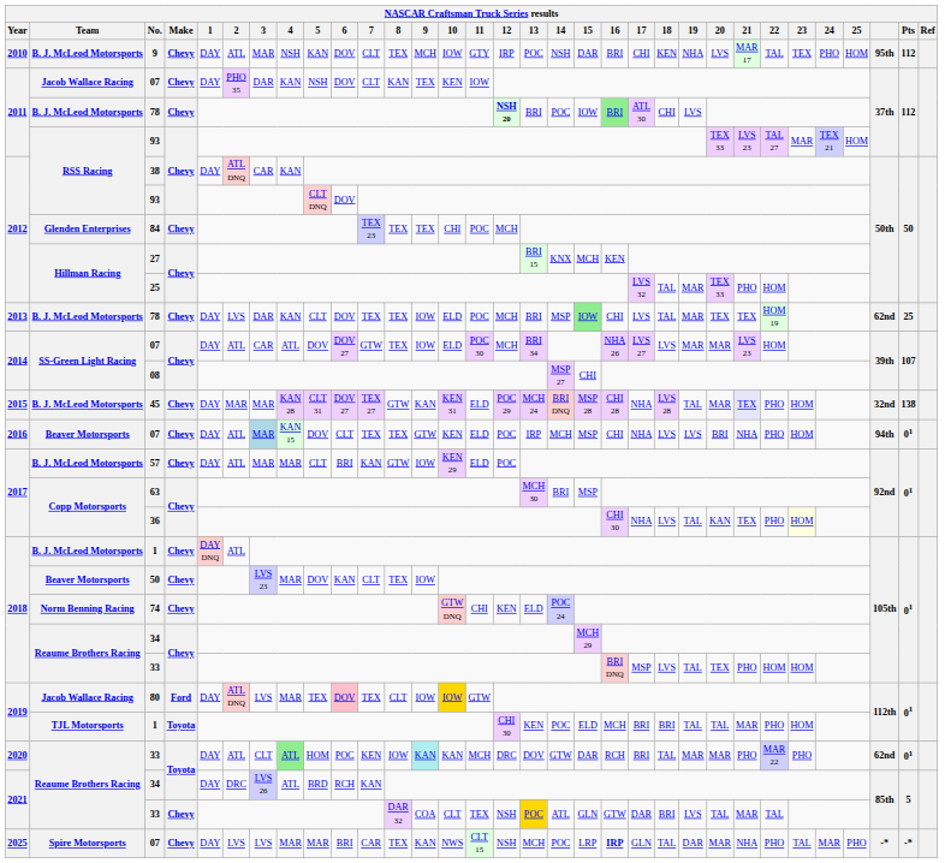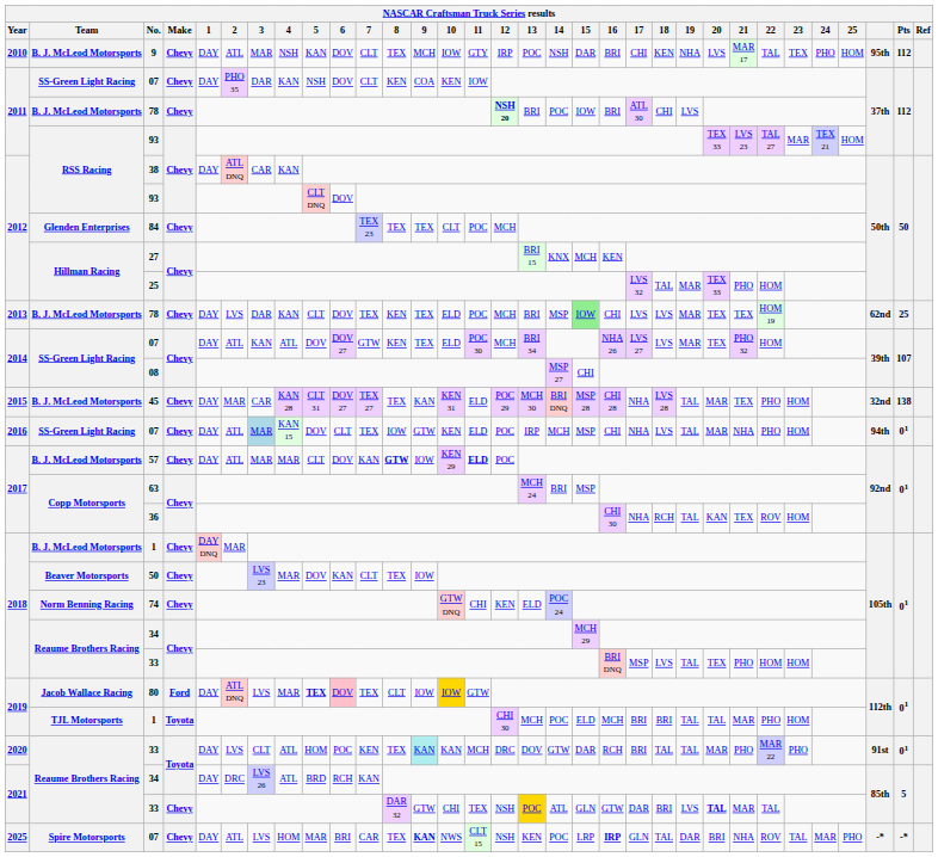2011 / 07 | Team: Jacob Wallace Racing -> SS-Green Light Racing
2011 / 07 | 8: KAN -> KEN
2011 / 07 | 9: TEX -> COA
2011 / 78 | 16: lightgreen background -> no background
84 | 10: CHI -> CLT
2013 / 78 | 8: TEX -> KEN
2013 / 78 | 9: IOW -> TEX
2013 / 78 | 18: TAL -> LVS
2014 / 07 | 3: CAR -> KAN
2014 / 07 | 8: TEX -> KEN
2014 / 07 | 9: IOW -> TEX
2014 / 07 | 20: MAR -> TEX
2014 / 07 | 21: LVS 23 -> PHO 32
45 | 3: MAR -> CAR
45 | 8: GTW -> TEX
45 | 13: MCH 24 -> MCH 30
45 | 21: lavender background -> no background
2016 / 07 | Team: Beaver Motorsports -> SS-Green Light Racing
2016 / 07 | 8: TEX -> IOW
2016 / 07 | 19: LVS -> TAL
2016 / 07 | 20: BRI -> MAR
57 | 6: BRI -> DOV
57 | 8: normal -> bold
57 | 11: normal -> bold
63 | 13: MCH 30 -> MCH 24
36 | 18: LVS -> RCH
36 | 22: PHO -> ROV
36 | 23: lightyellow background -> no background
2018 / 1 | 2: ATL -> MAR
80 | 5: normal -> bold
2019 / 1 | 13: KEN -> MCH
2020 / 33 | 2: ATL -> LVS
2020 / 33 | 4: lightgreen background -> no background
2020 / 33 | 8: IOW -> TEX
2020 / 33 | 19: MAR -> TAL
2020 / 33 | column 30: 62nd -> 91st
2021 / 33 | 9: COA -> GTW
2021 / 33 | 10: CLT -> CHI
2021 / 33 | 20: normal -> bold
2025 / 07 | 2: LVS -> ATL
2025 / 07 | 4: MAR -> HOM
2025 / 07 | 9: normal -> bold
2025 / 07 | 13: MCH -> KEN
2025 / 07 | 20: MAR -> BRI
2025 / 07 | 22: PHO -> ROV
